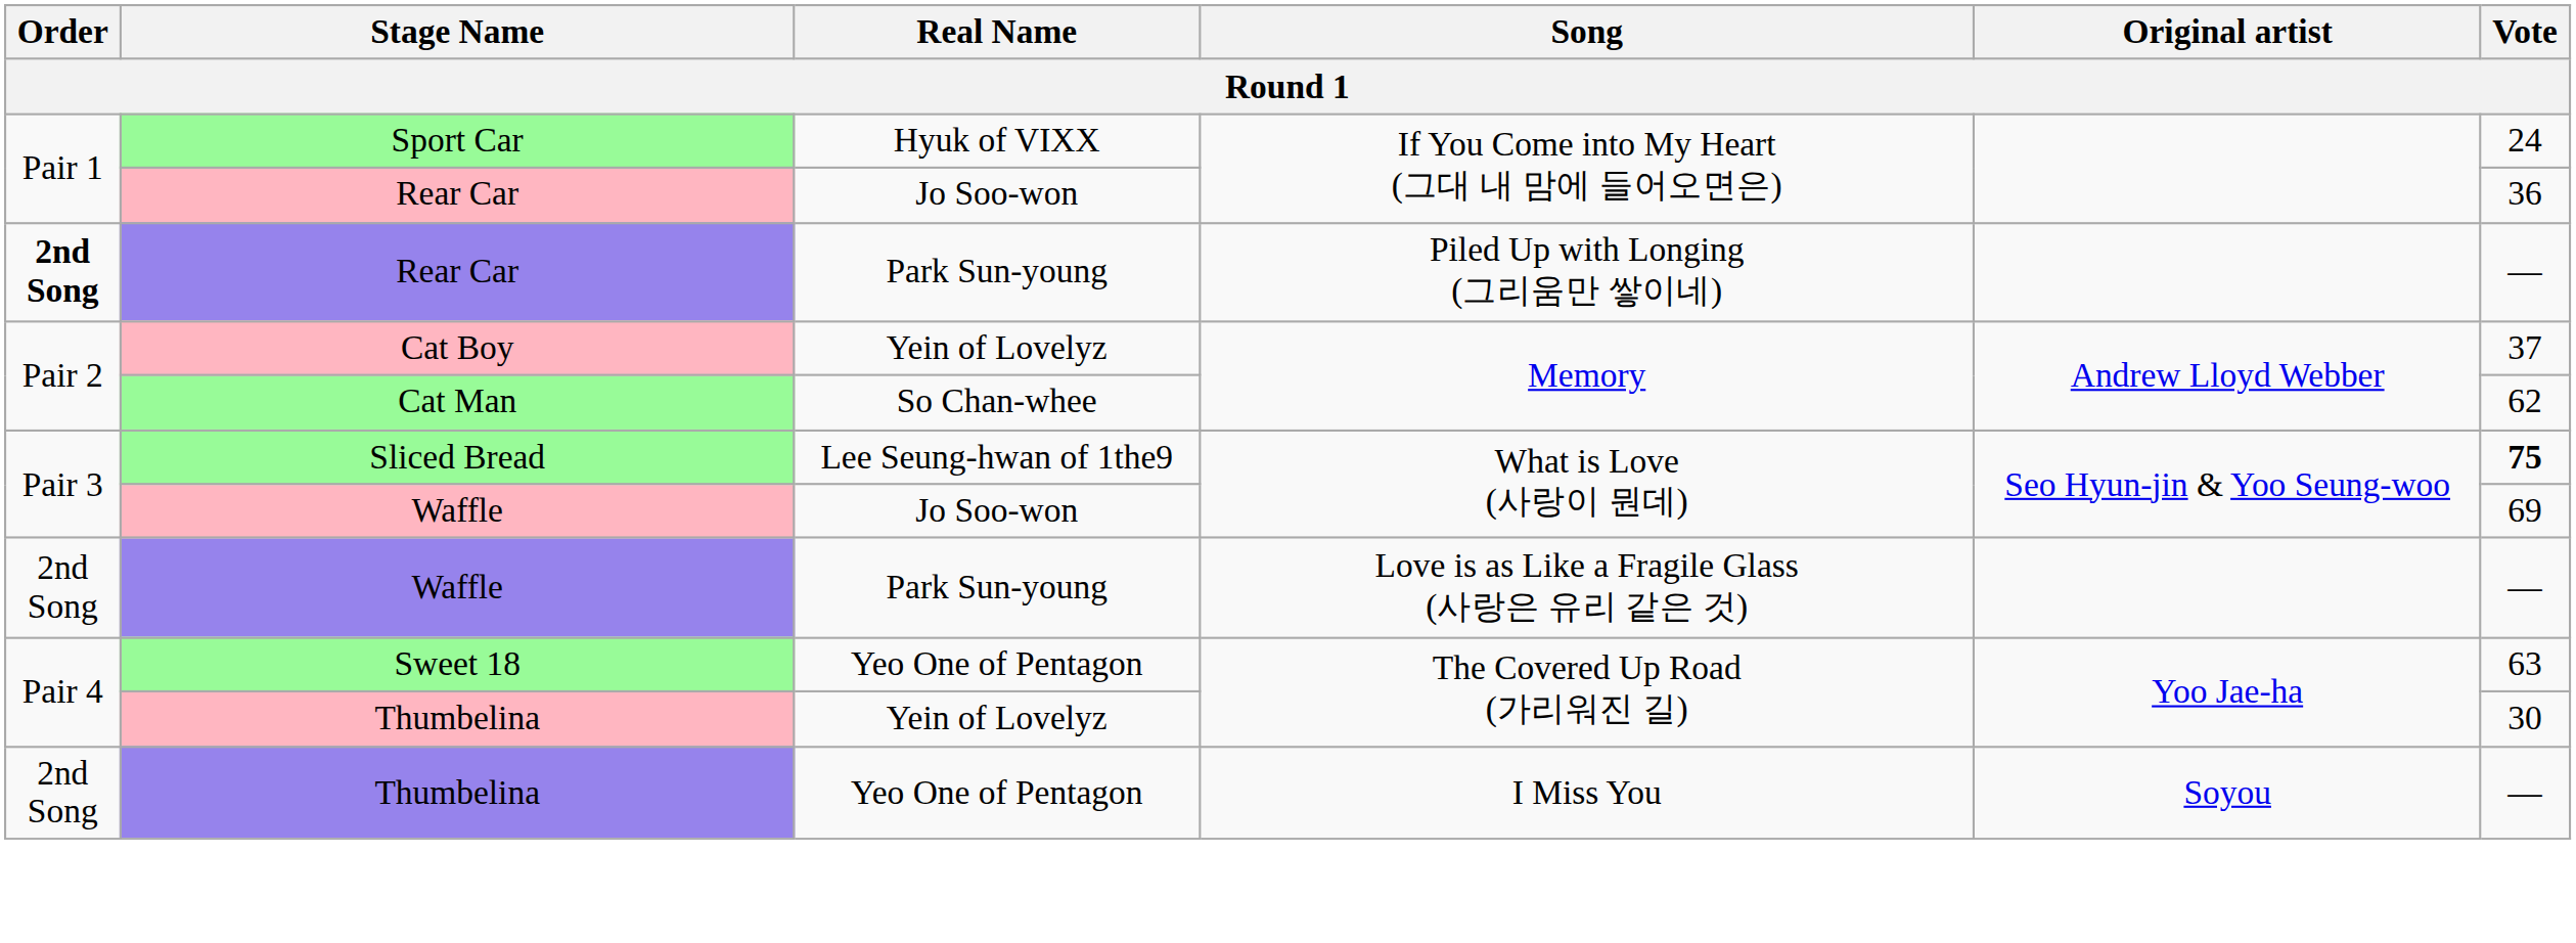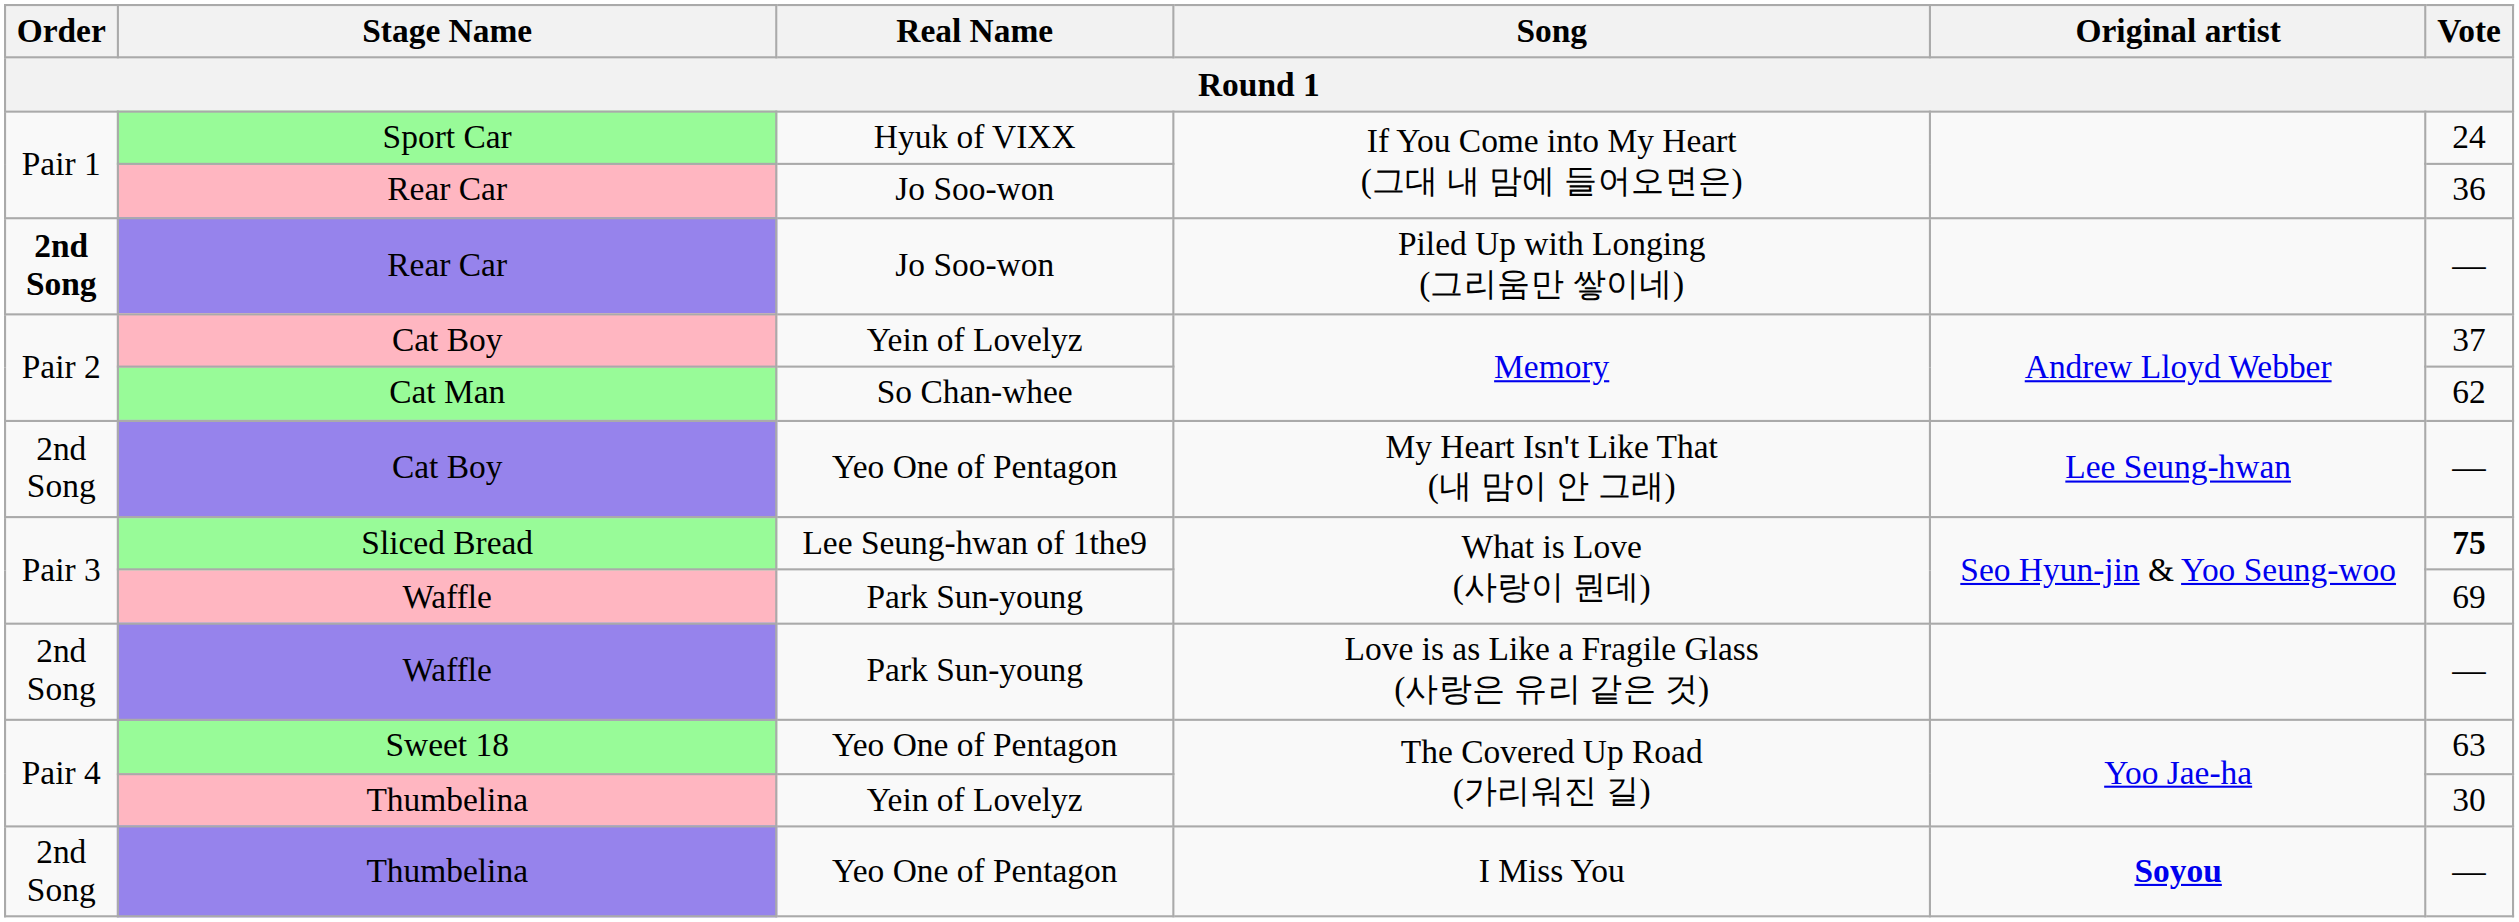Rear Car / Piled Up with Longing (그리움만 쌓이네) | Real Name: Park Sun-young -> Jo Soo-won
+ row: 2nd Song | Cat Boy | Yeo One of Pentagon | My Heart Isn't Like That (내 맘이 안 그래) | Lee Seung-hwan | —
Waffle / What is Love (사랑이 뭔데) | Real Name: Jo Soo-won -> Park Sun-young
Thumbelina / I Miss You | Original artist: normal -> bold
